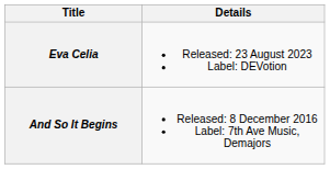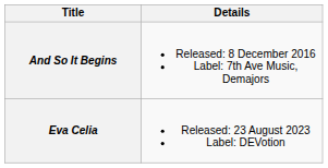rows swapped: And So It Begins <-> Eva Celia
